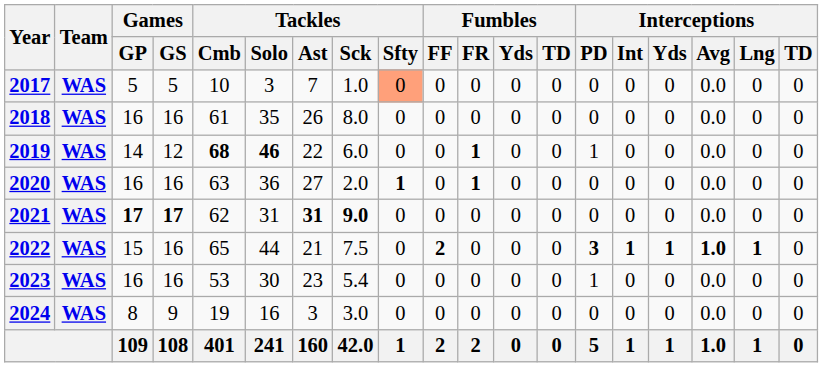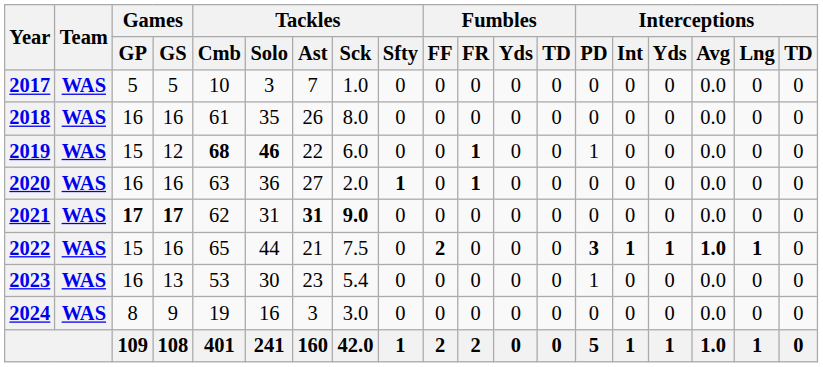2017 | Tackles / Sfty: lightsalmon background -> no background
2019 | Games / GP: 14 -> 15
2023 | Games / GS: 16 -> 13
